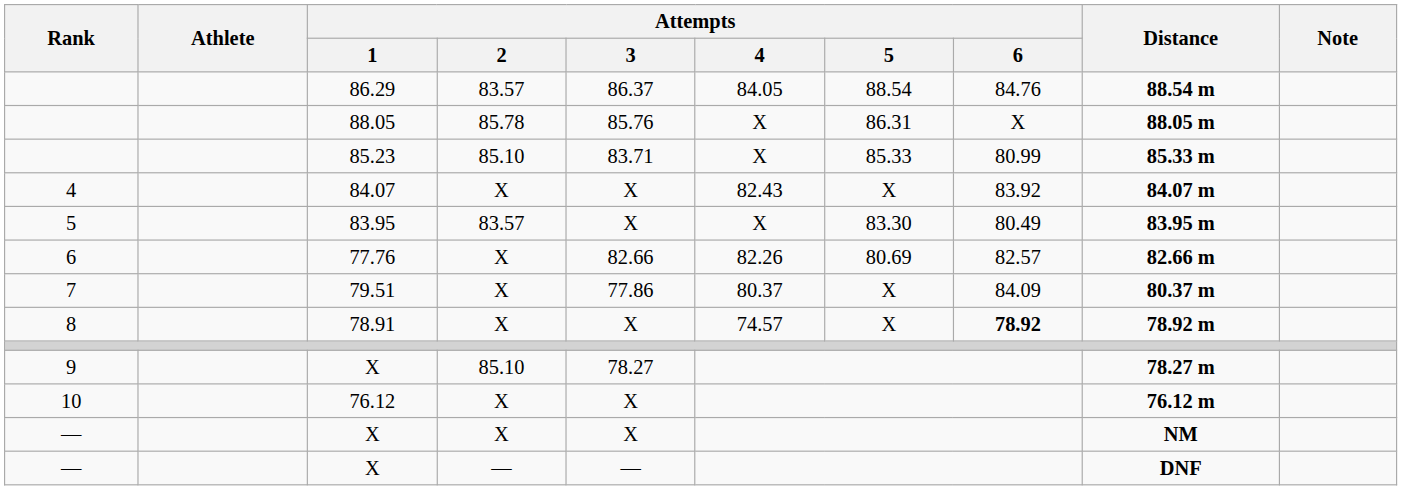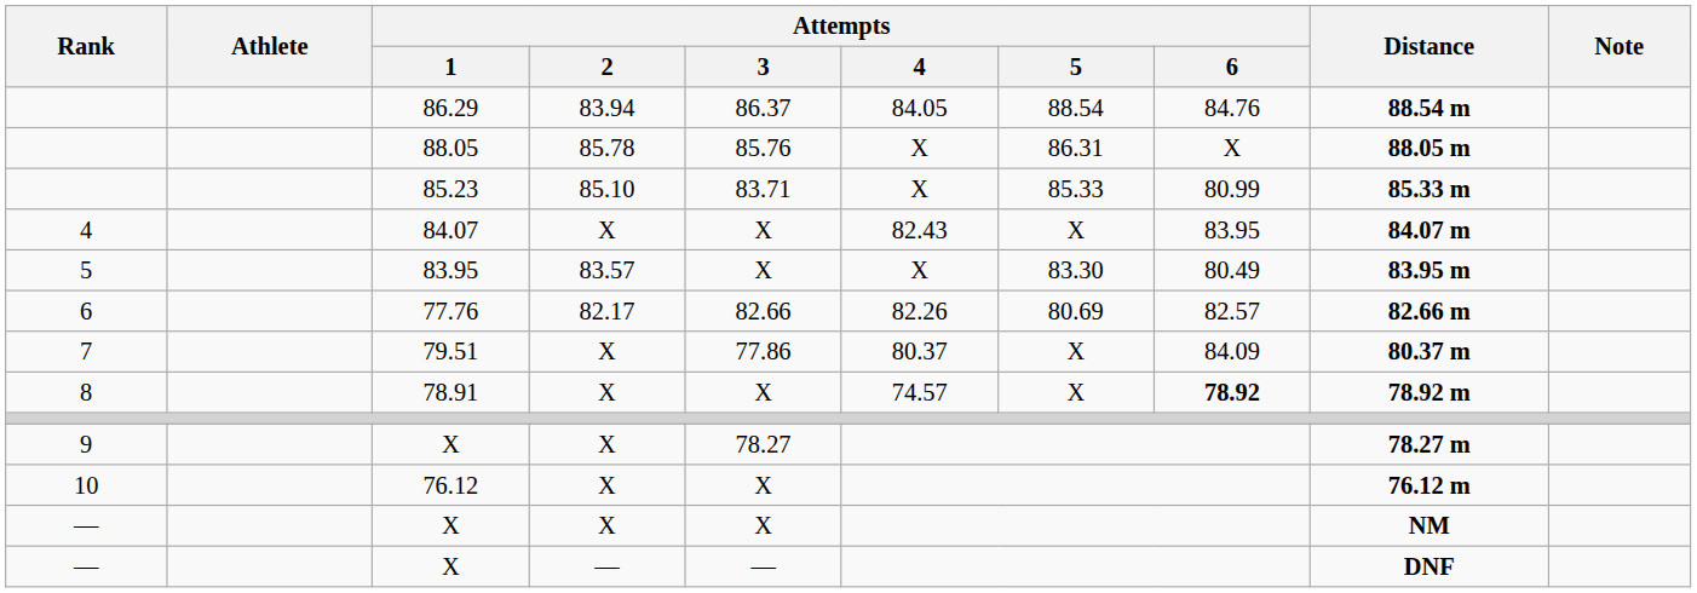86.29 | Attempts / 2: 83.57 -> 83.94
84.07 | Attempts / 6: 83.92 -> 83.95
77.76 | Attempts / 2: X -> 82.17
9 / X | Attempts / 2: 85.10 -> X
